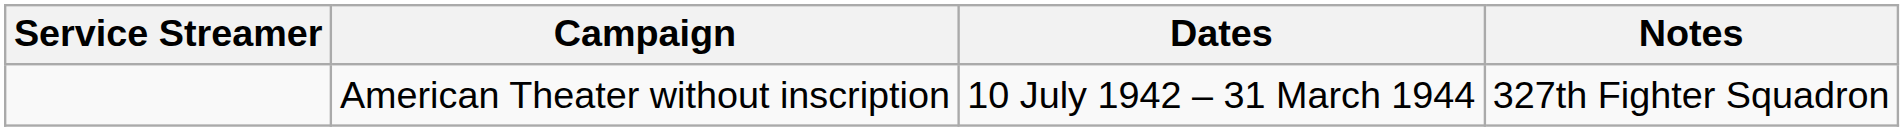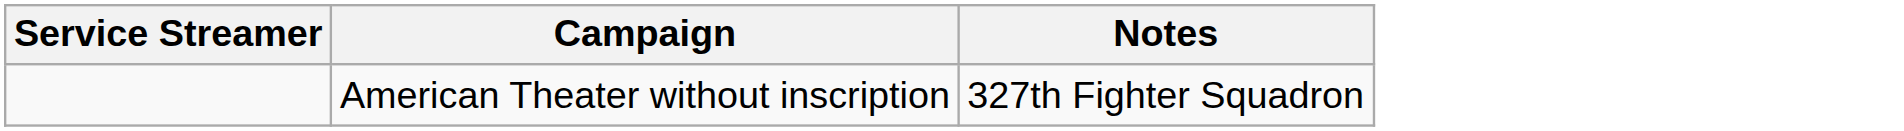- column: Dates | 10 July 1942 – 31 March 1944
